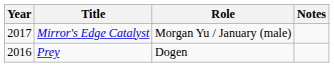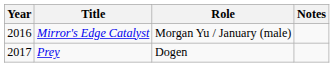Mirror's Edge Catalyst | Year: 2017 -> 2016
Prey | Year: 2016 -> 2017
